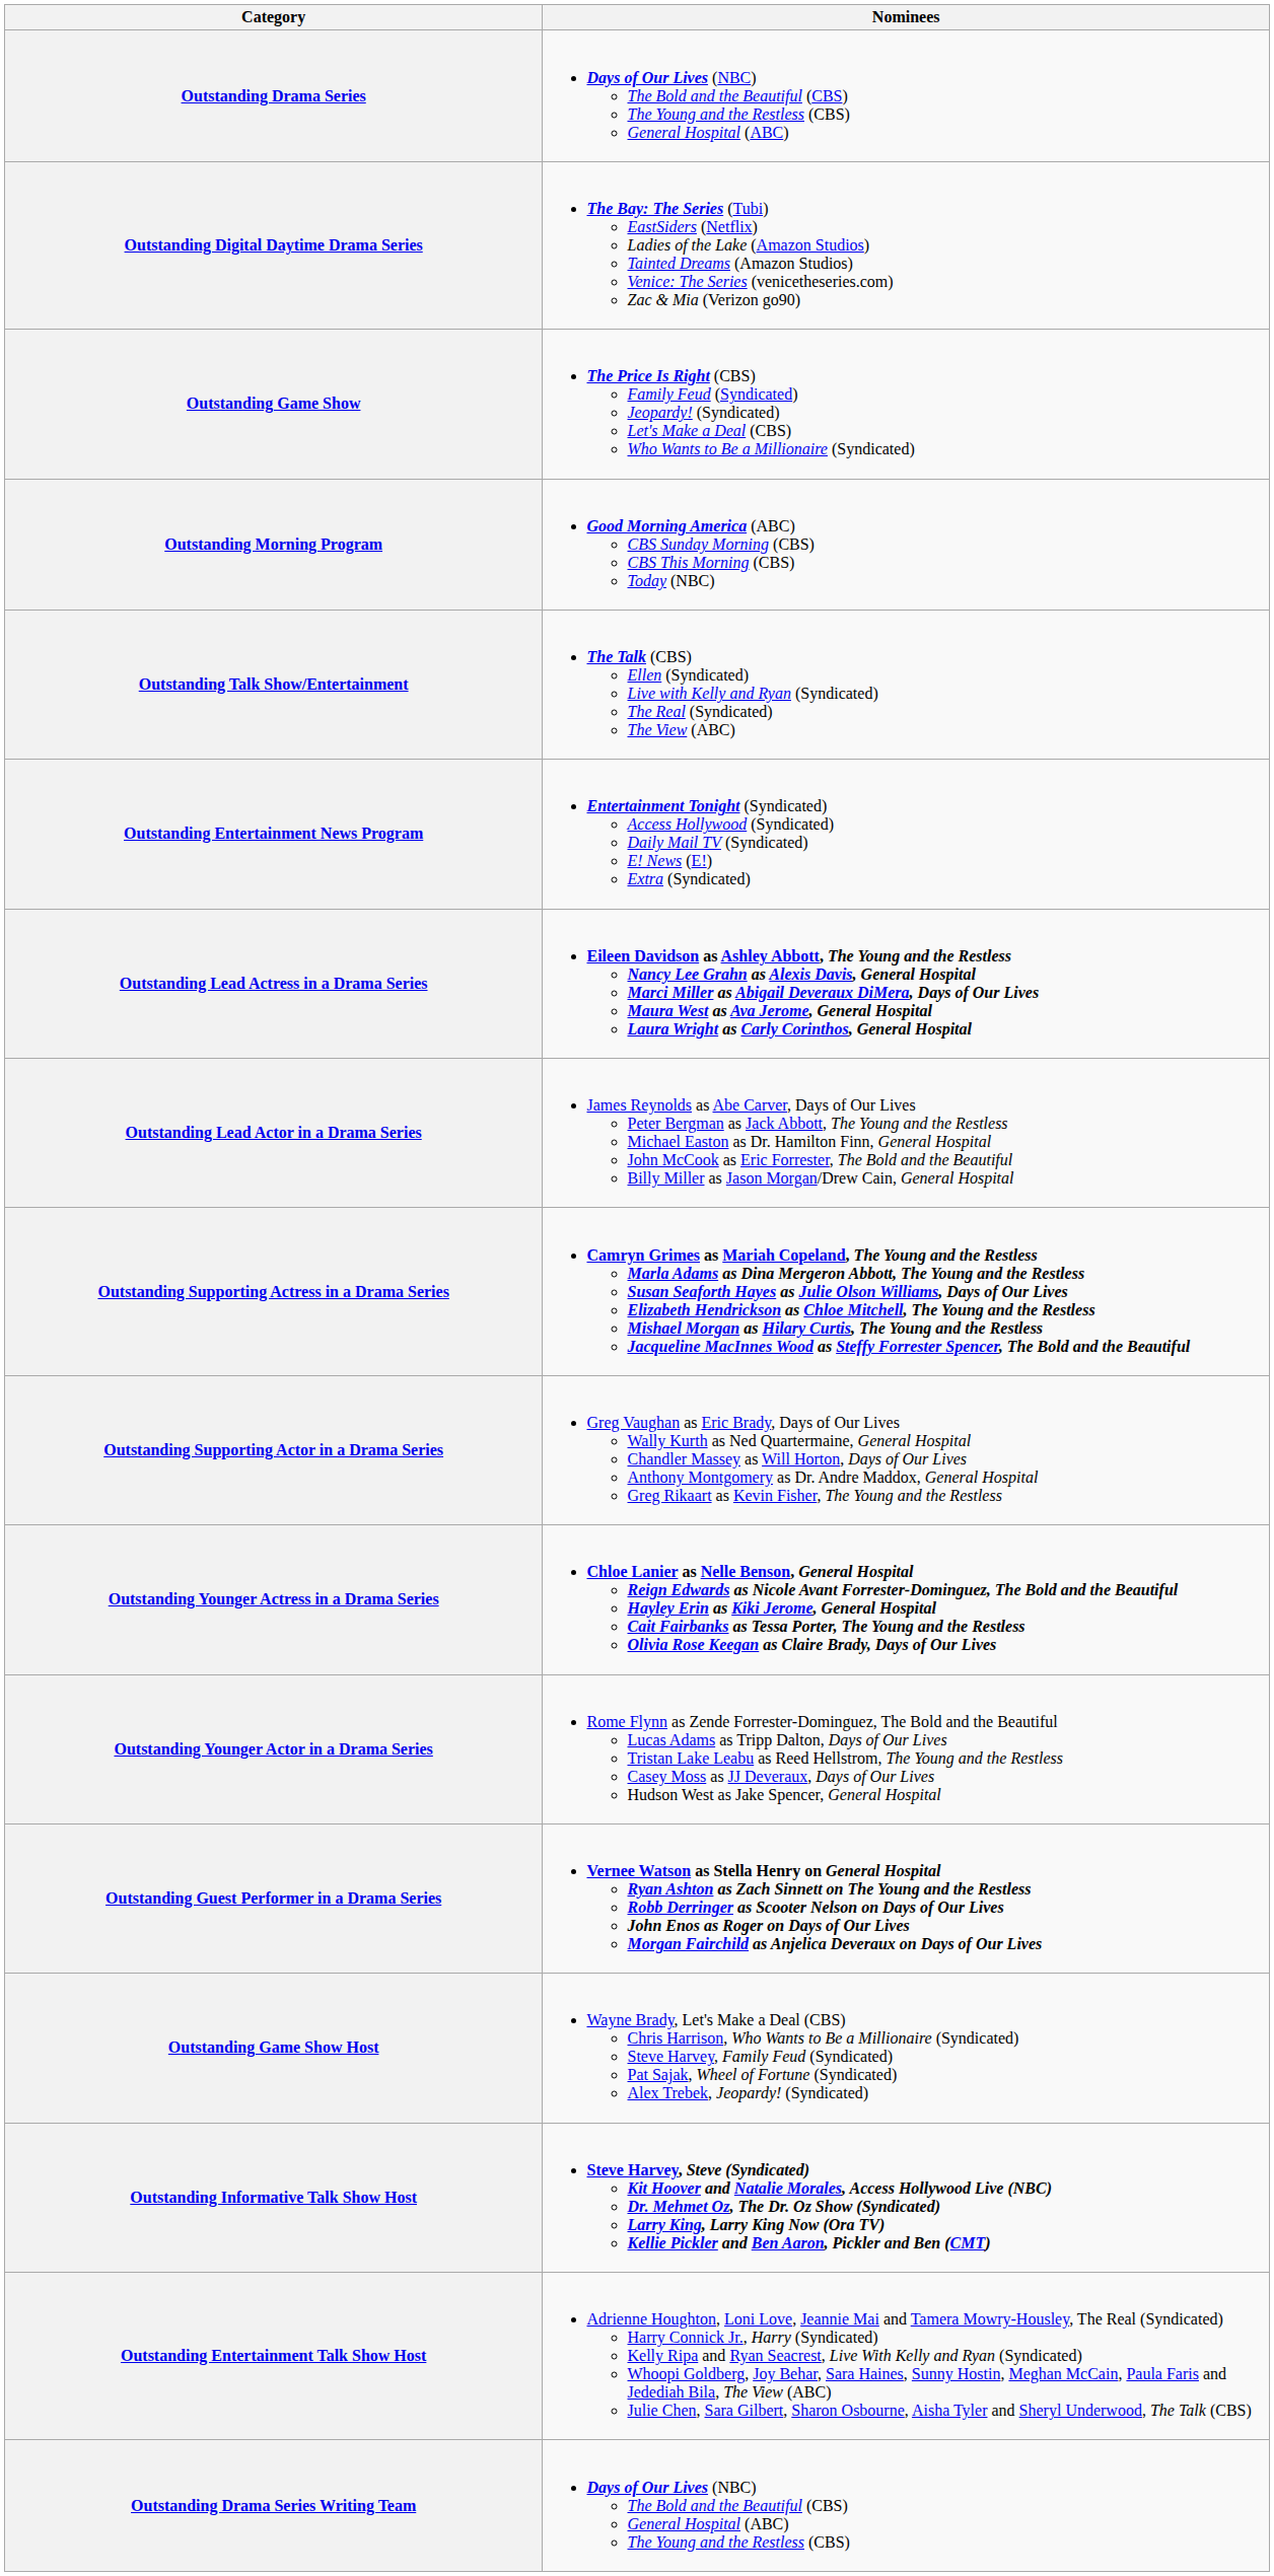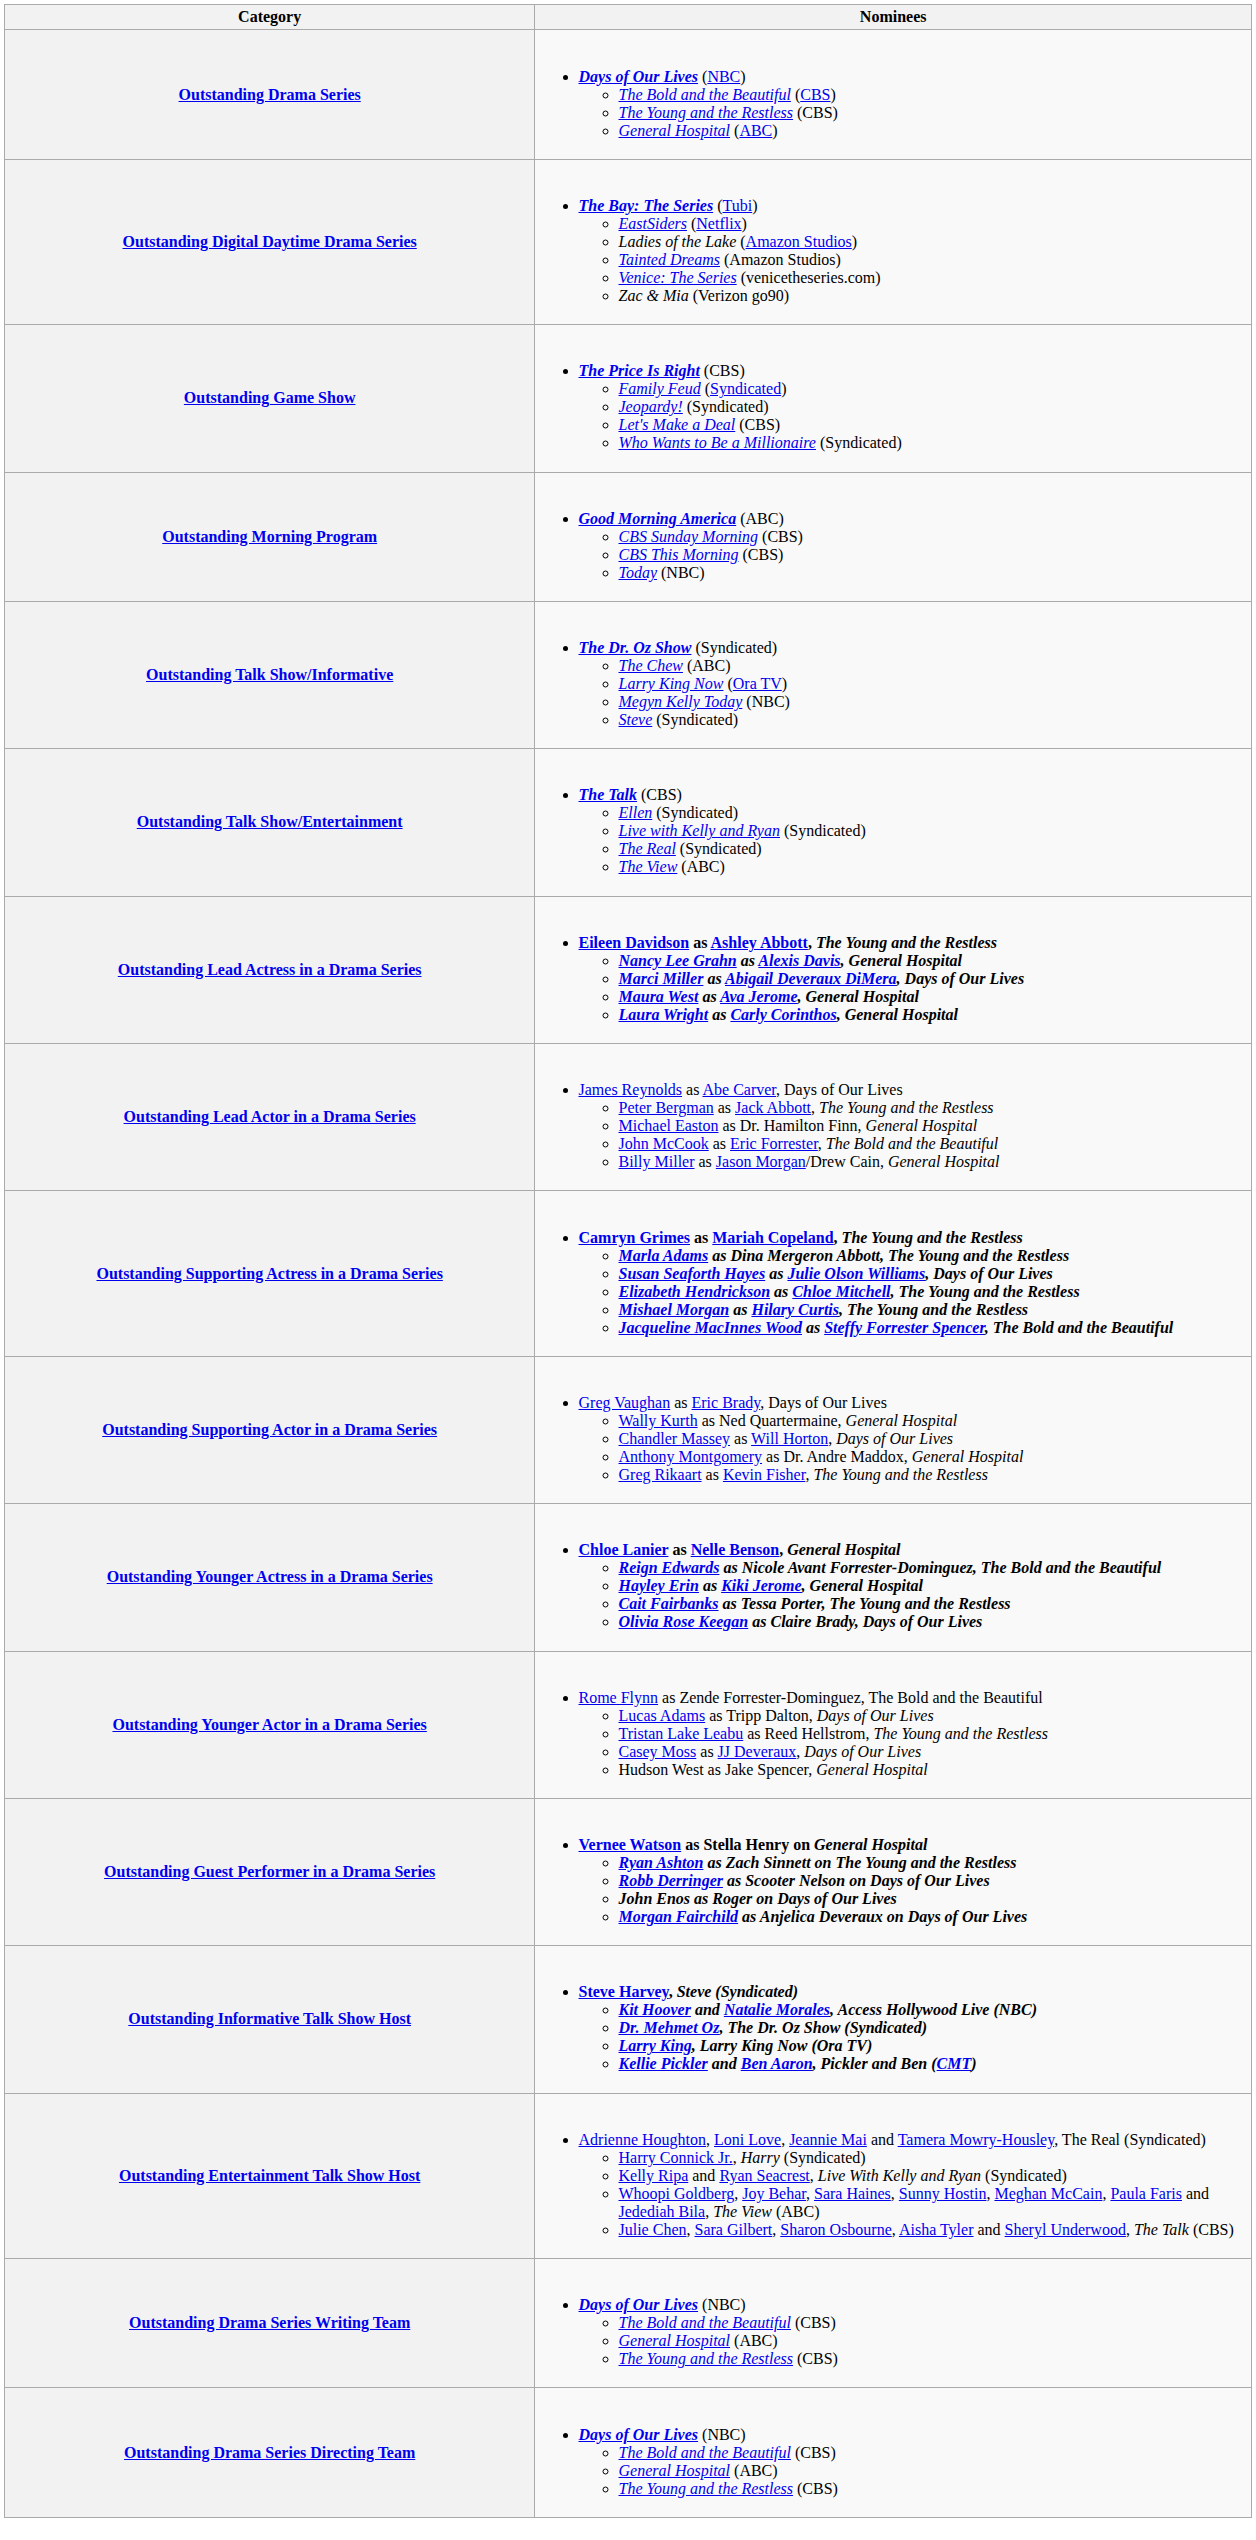+ row: Outstanding Talk Show/Informative | The Dr. Oz Show (Syndicated) The Chew (ABC) Larry King Now (Ora TV) Megyn Kelly Today (NBC) Steve (Syndicated)
- row: Outstanding Entertainment News Program | Entertainment Tonight (Syndicated) Access Hollywood (Syndicated) Daily Mail TV (Syndicated) E! News (E!) Extra (Syndicated)
- row: Outstanding Game Show Host | Wayne Brady, Let's Make a Deal (CBS) Chris Harrison, Who Wants to Be a Millionaire (Syndicated) Steve Harvey, Family Feud (Syndicated) Pat Sajak, Wheel of Fortune (Syndicated) Alex Trebek, Jeopardy! (Syndicated)
+ row: Outstanding Drama Series Directing Team | Days of Our Lives (NBC) The Bold and the Beautiful (CBS) General Hospital (ABC) The Young and the Restless (CBS)
